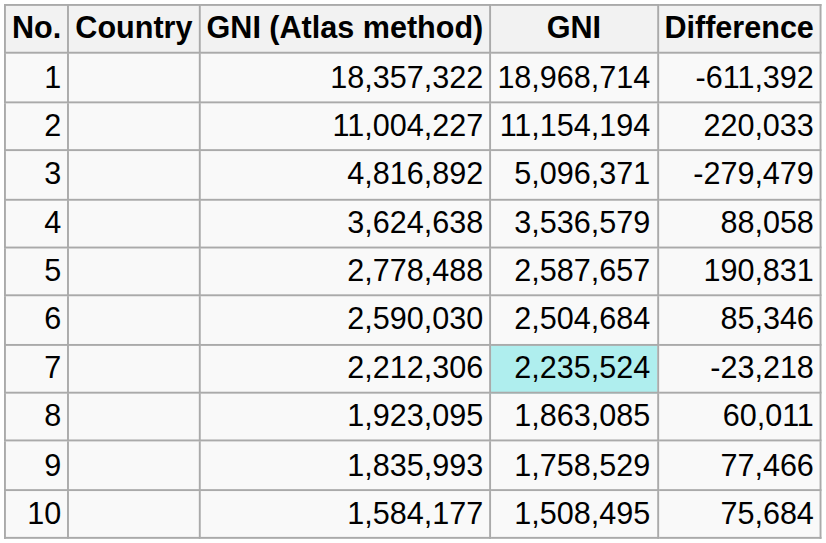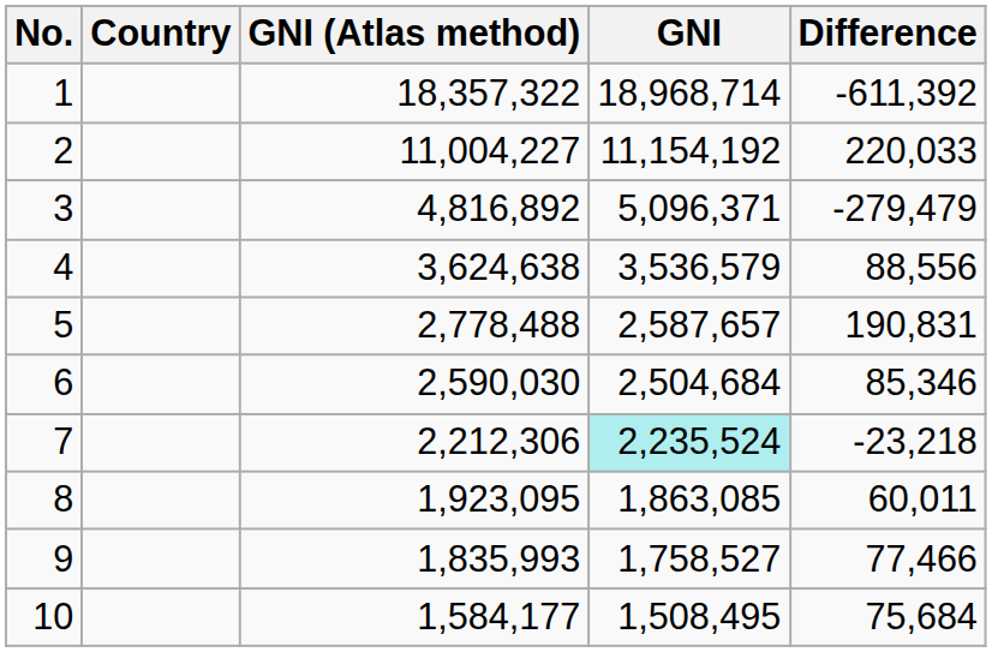2 | GNI: 11,154,194 -> 11,154,192
4 | Difference: 88,058 -> 88,556
9 | GNI: 1,758,529 -> 1,758,527
